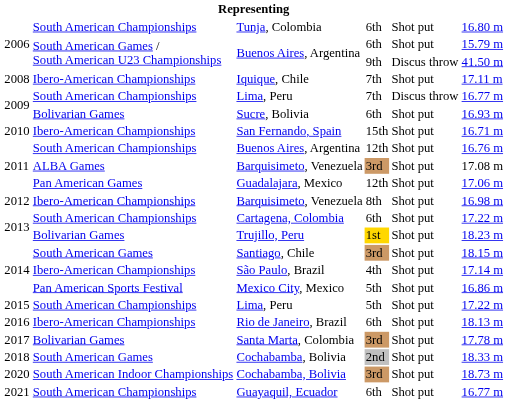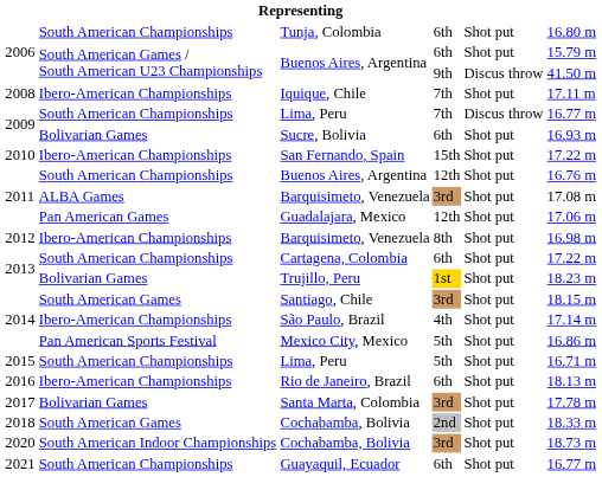San Fernando, Spain | column 6: 16.71 m -> 17.22 m
2015 / Lima, Peru | column 6: 17.22 m -> 16.71 m
